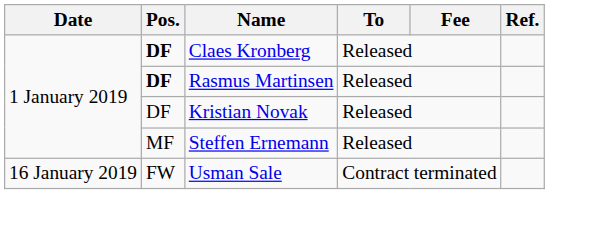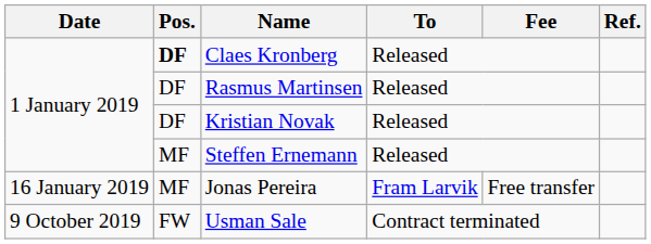Rasmus Martinsen | Pos.: bold -> normal
+ row: 16 January 2019 | MF | Jonas Pereira | Fram Larvik | Free transfer
Usman Sale | Date: 16 January 2019 -> 9 October 2019
